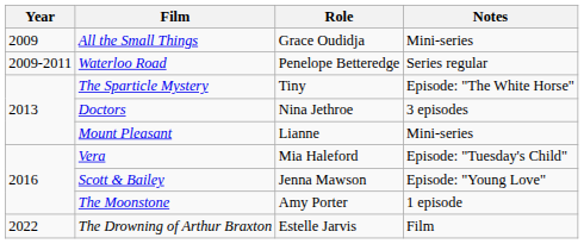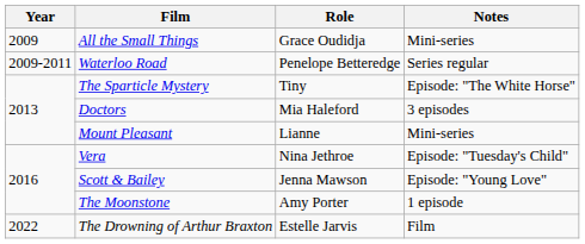Doctors | Role: Nina Jethroe -> Mia Haleford
Vera | Role: Mia Haleford -> Nina Jethroe
